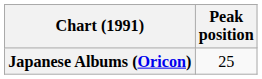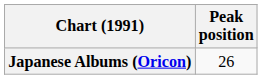Japanese Albums (Oricon) | Peak position: 25 -> 26
